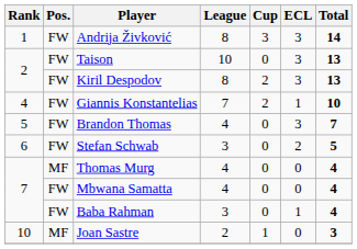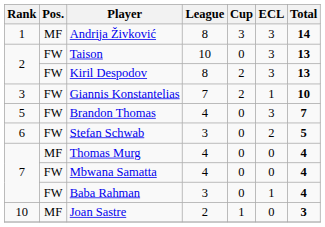Andrija Živković | Pos.: FW -> MF
Giannis Konstantelias | Rank: 4 -> 3
